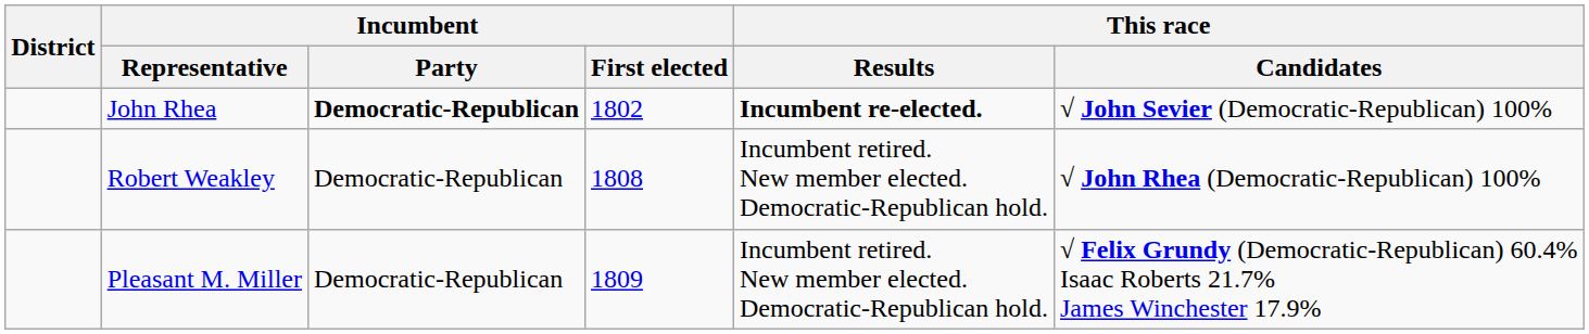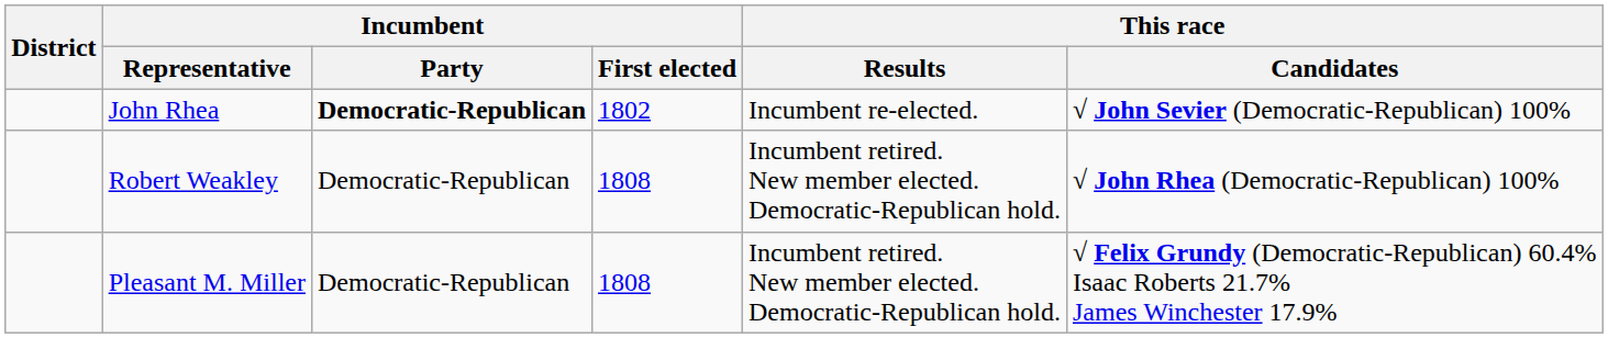John Rhea | This race / Results: bold -> normal
Pleasant M. Miller | Incumbent / First elected: 1809 -> 1808
